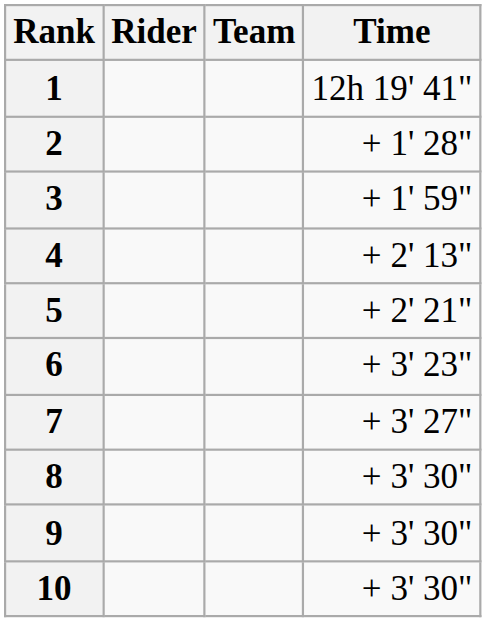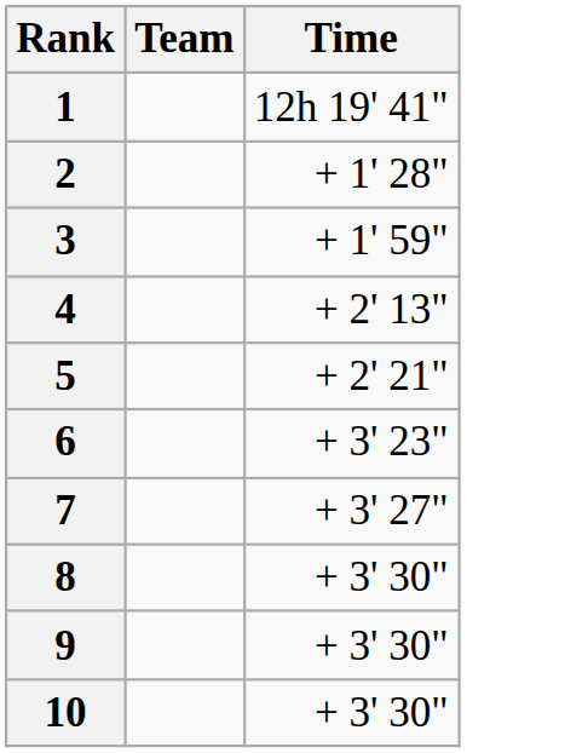- column: Rider
